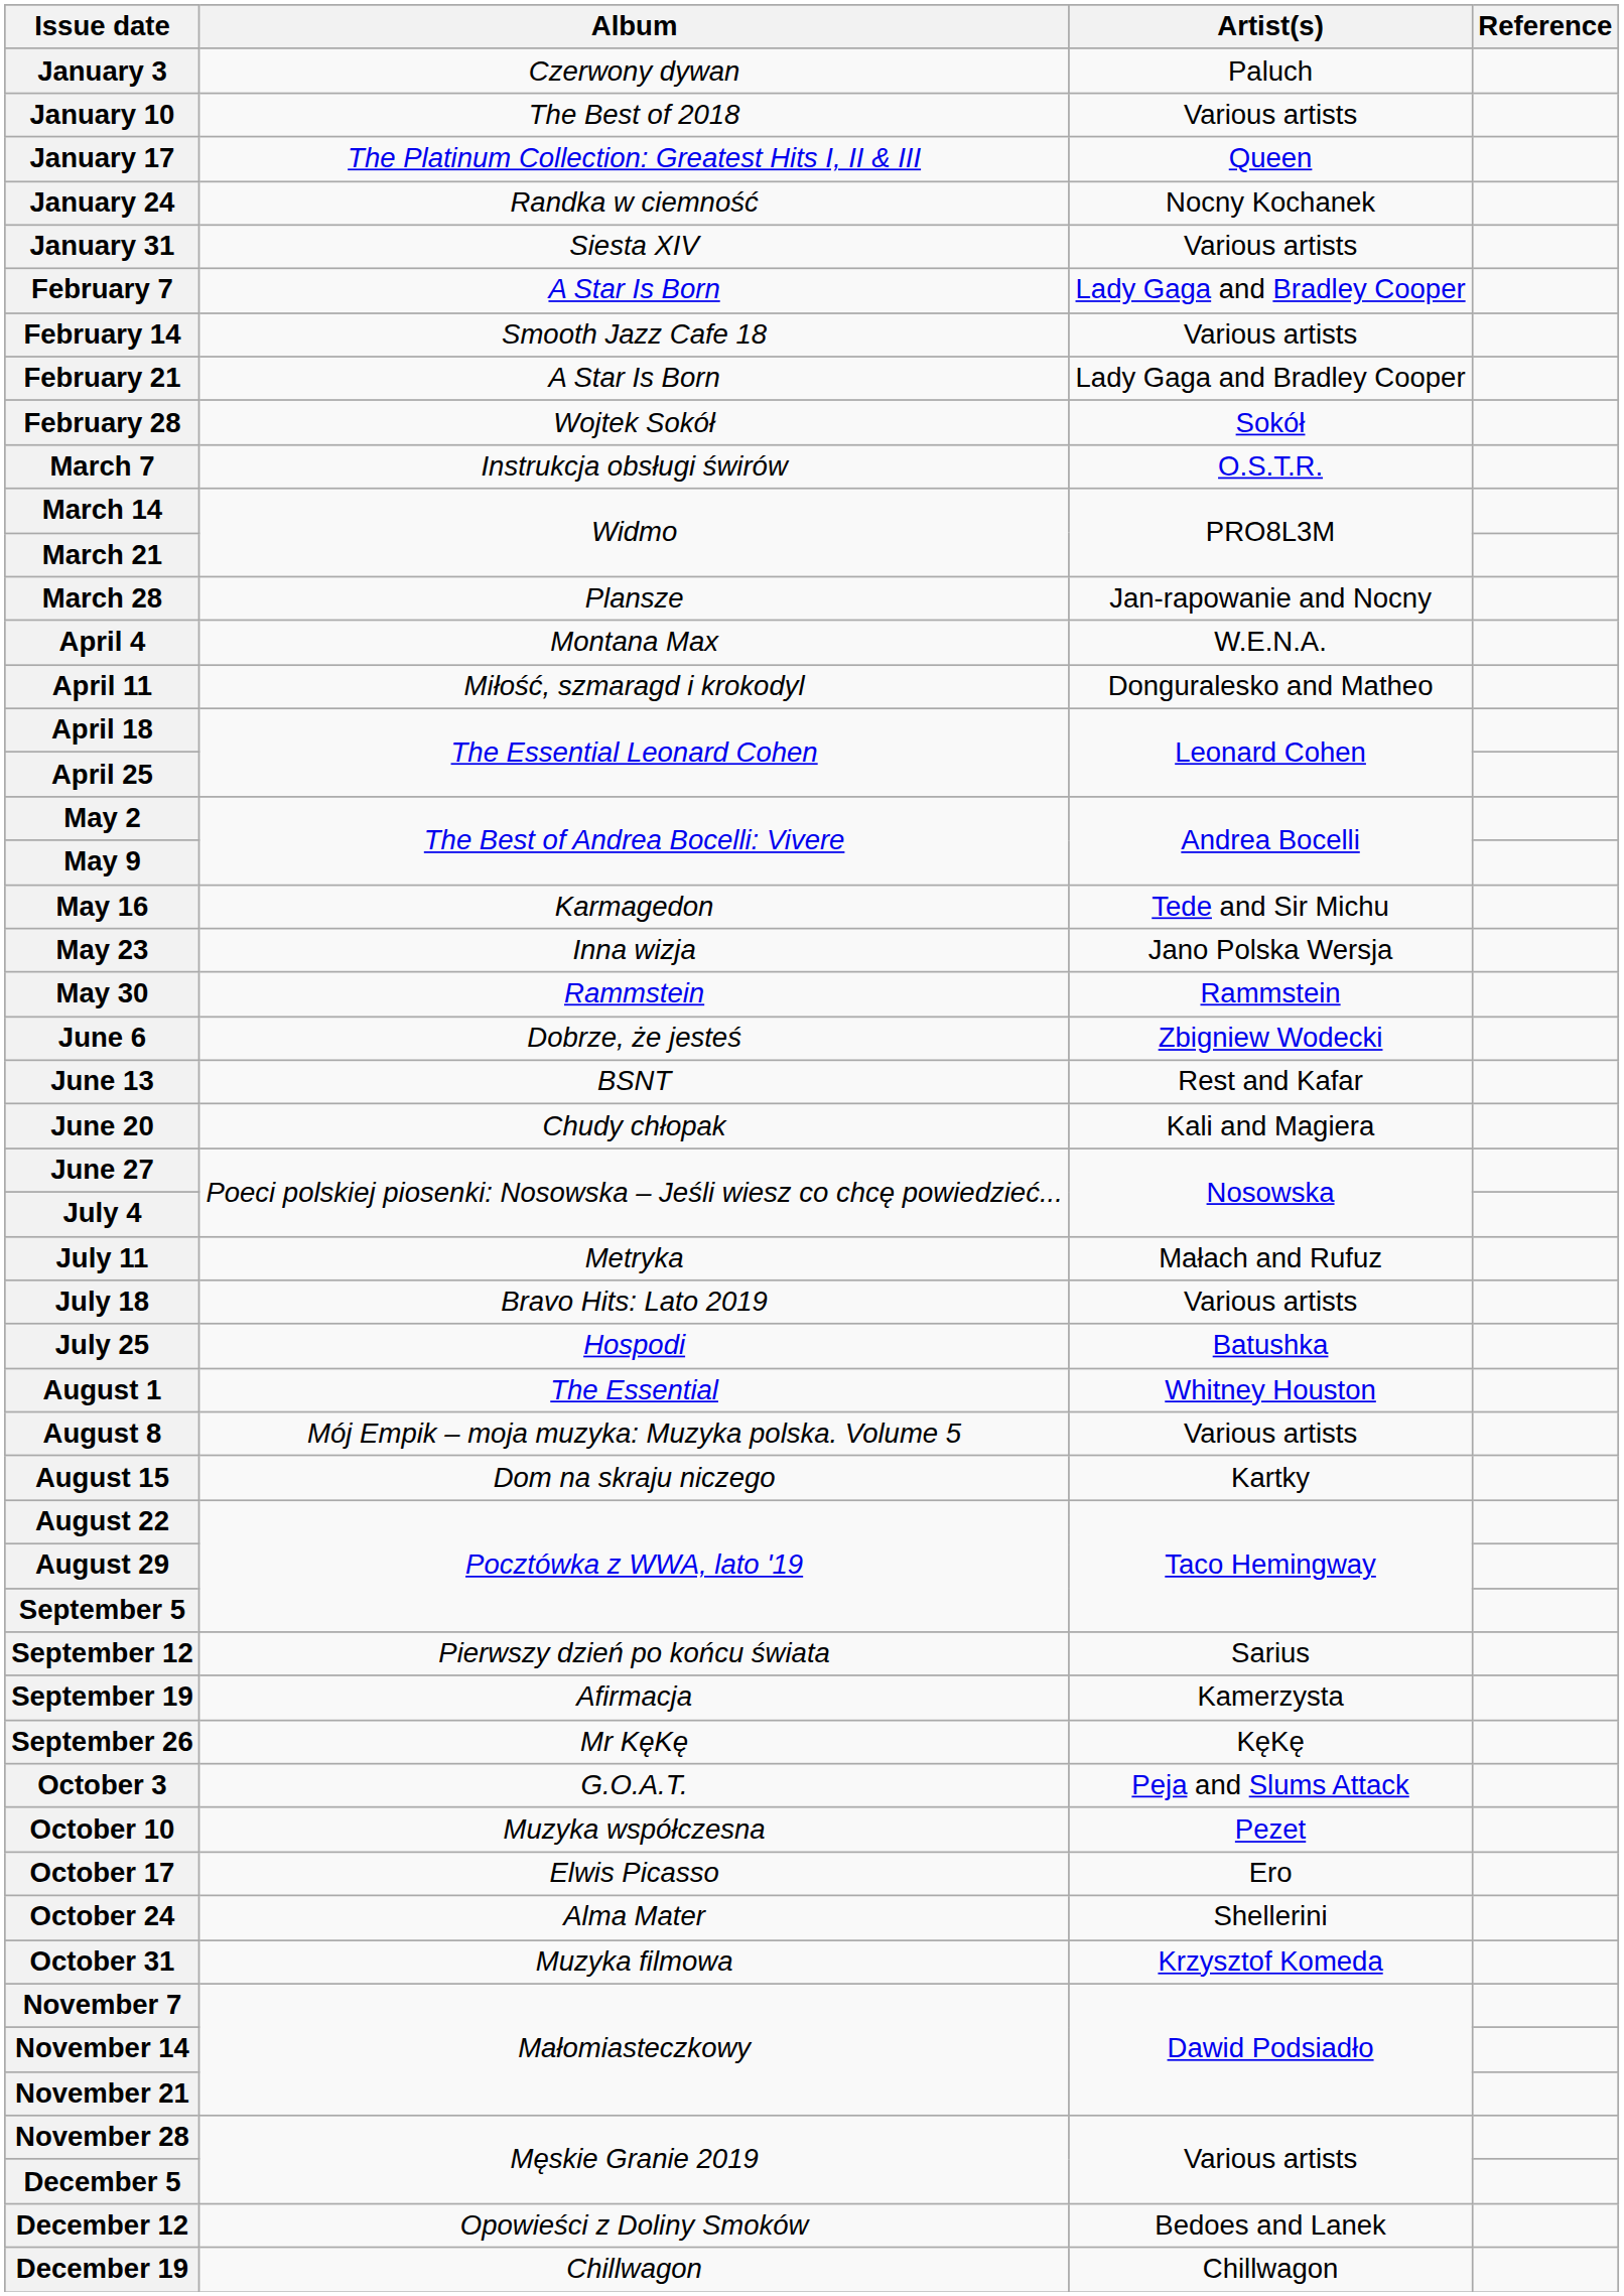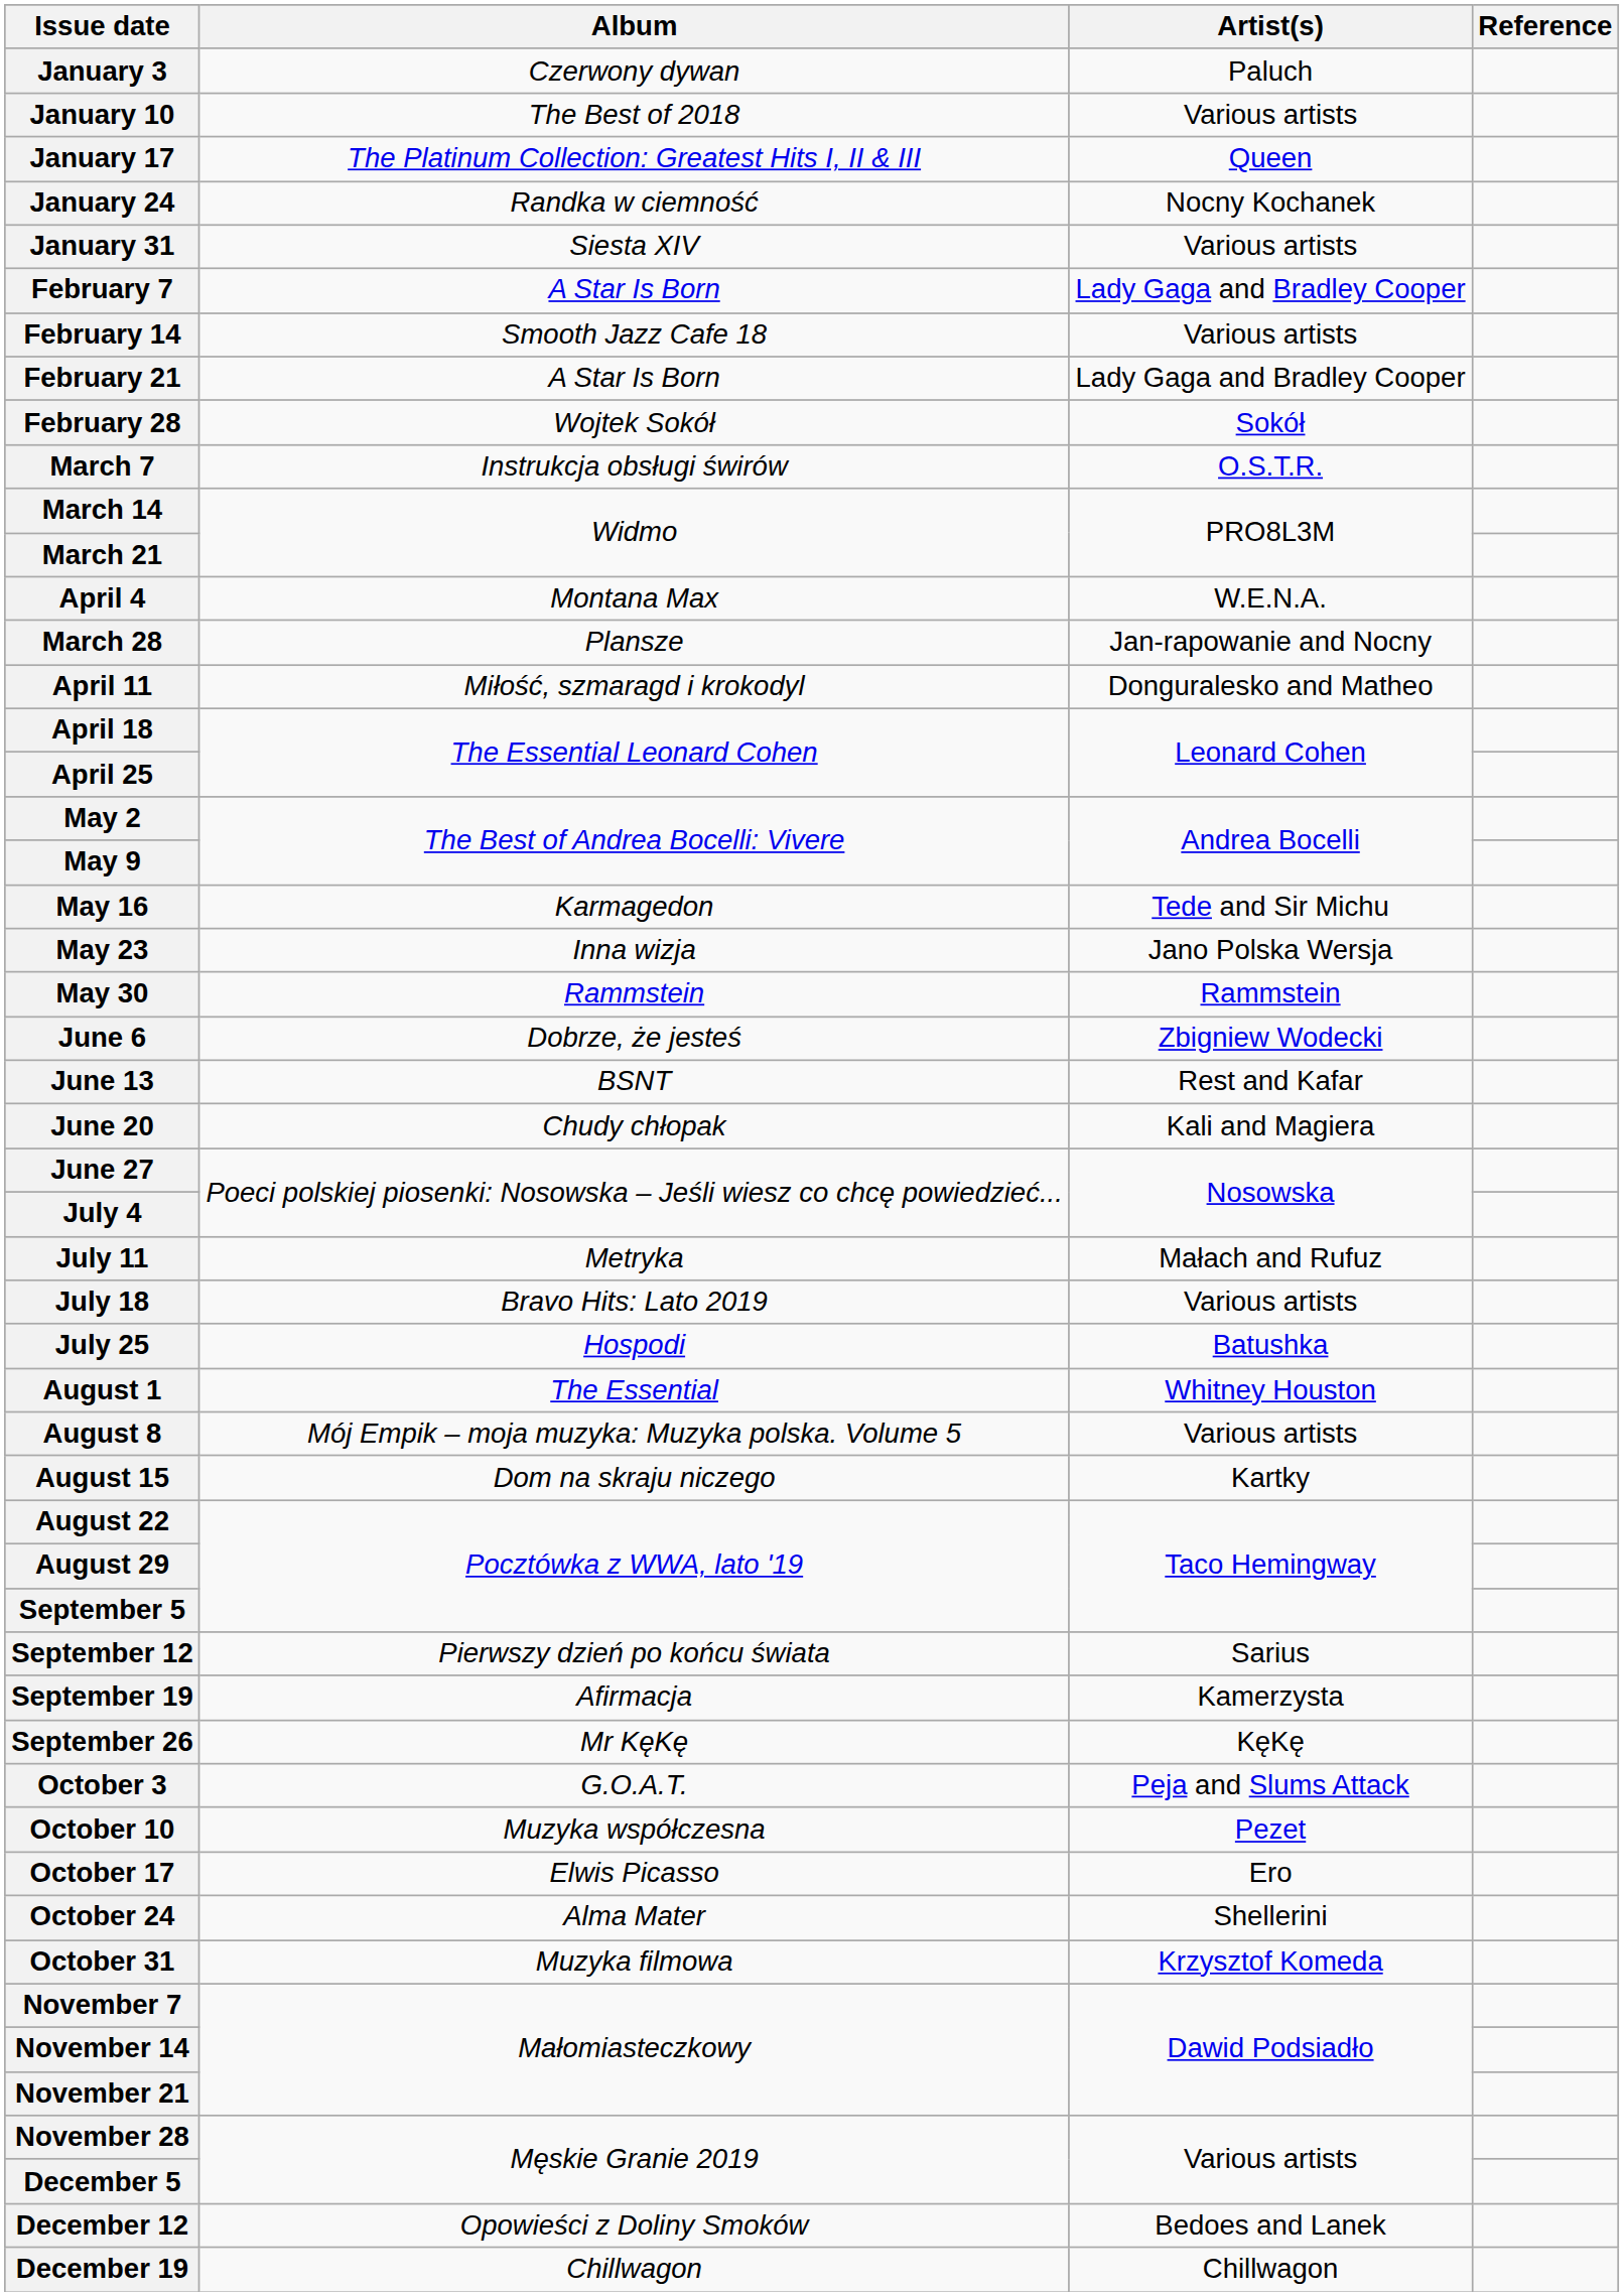rows swapped: March 28 <-> April 4
